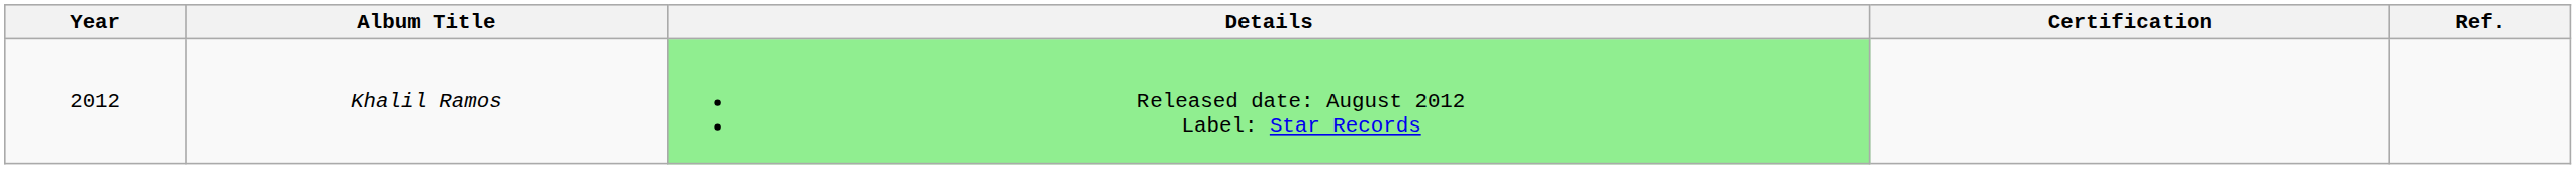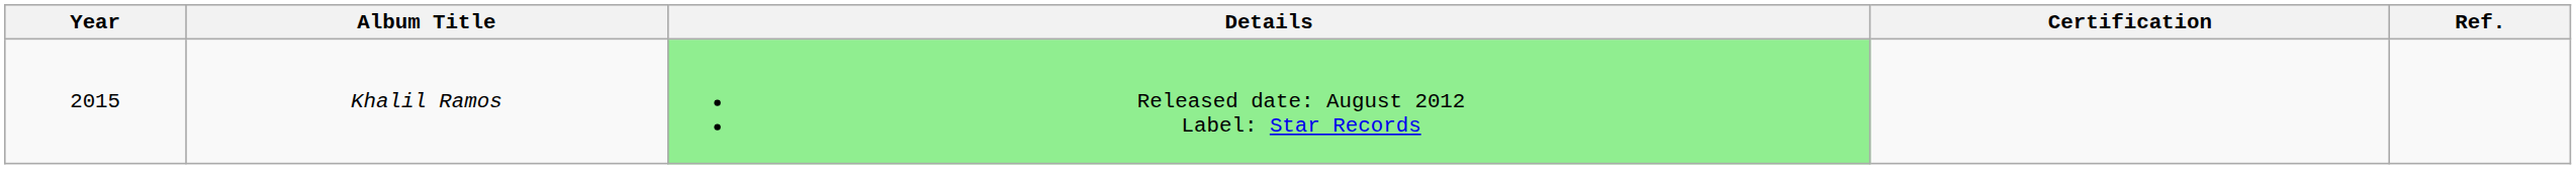Khalil Ramos | Year: 2012 -> 2015
